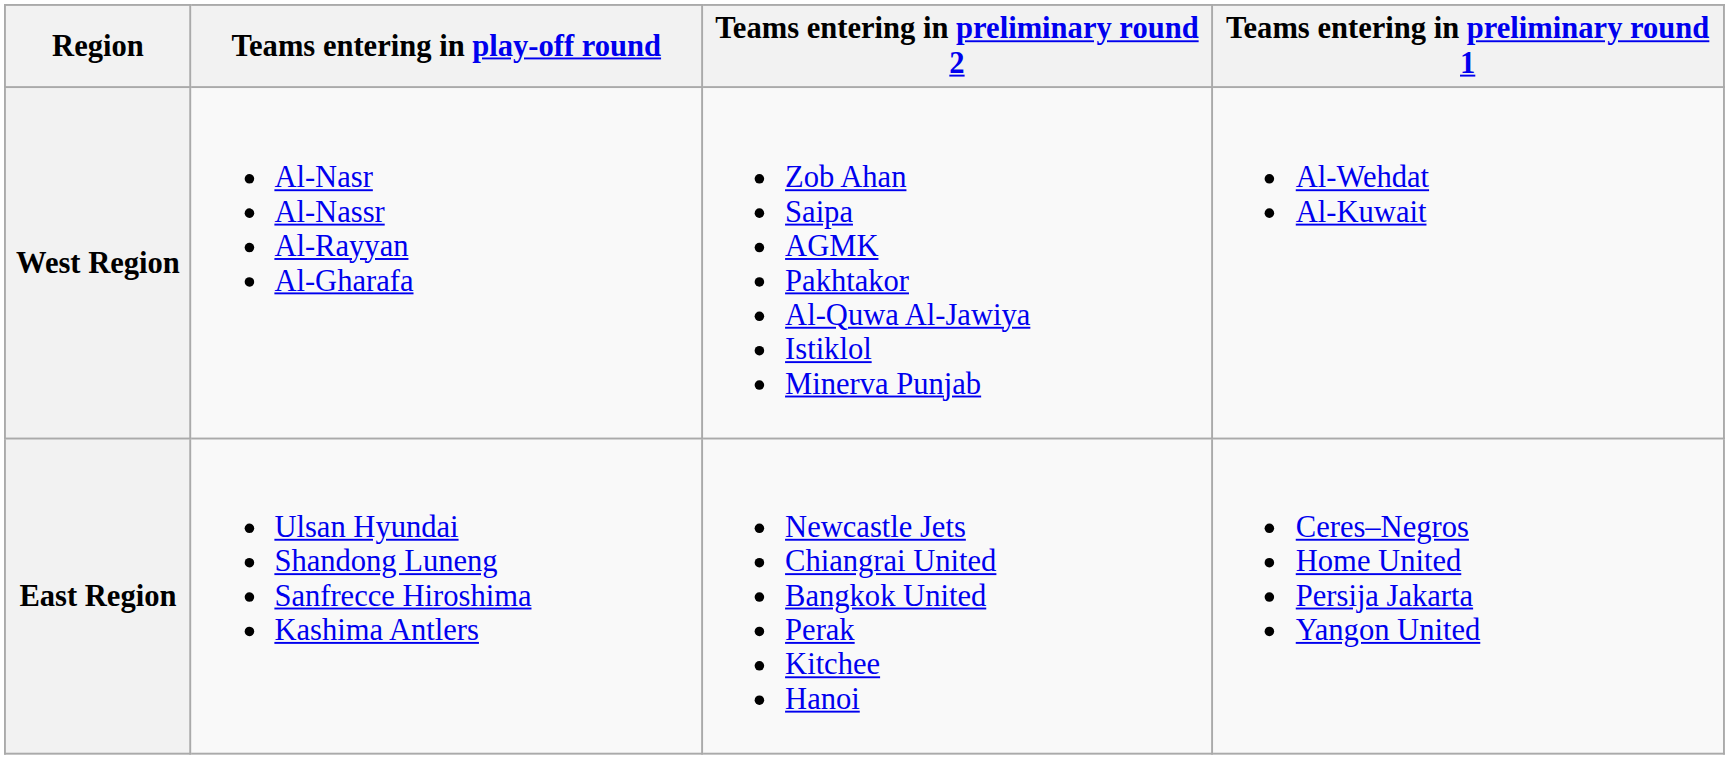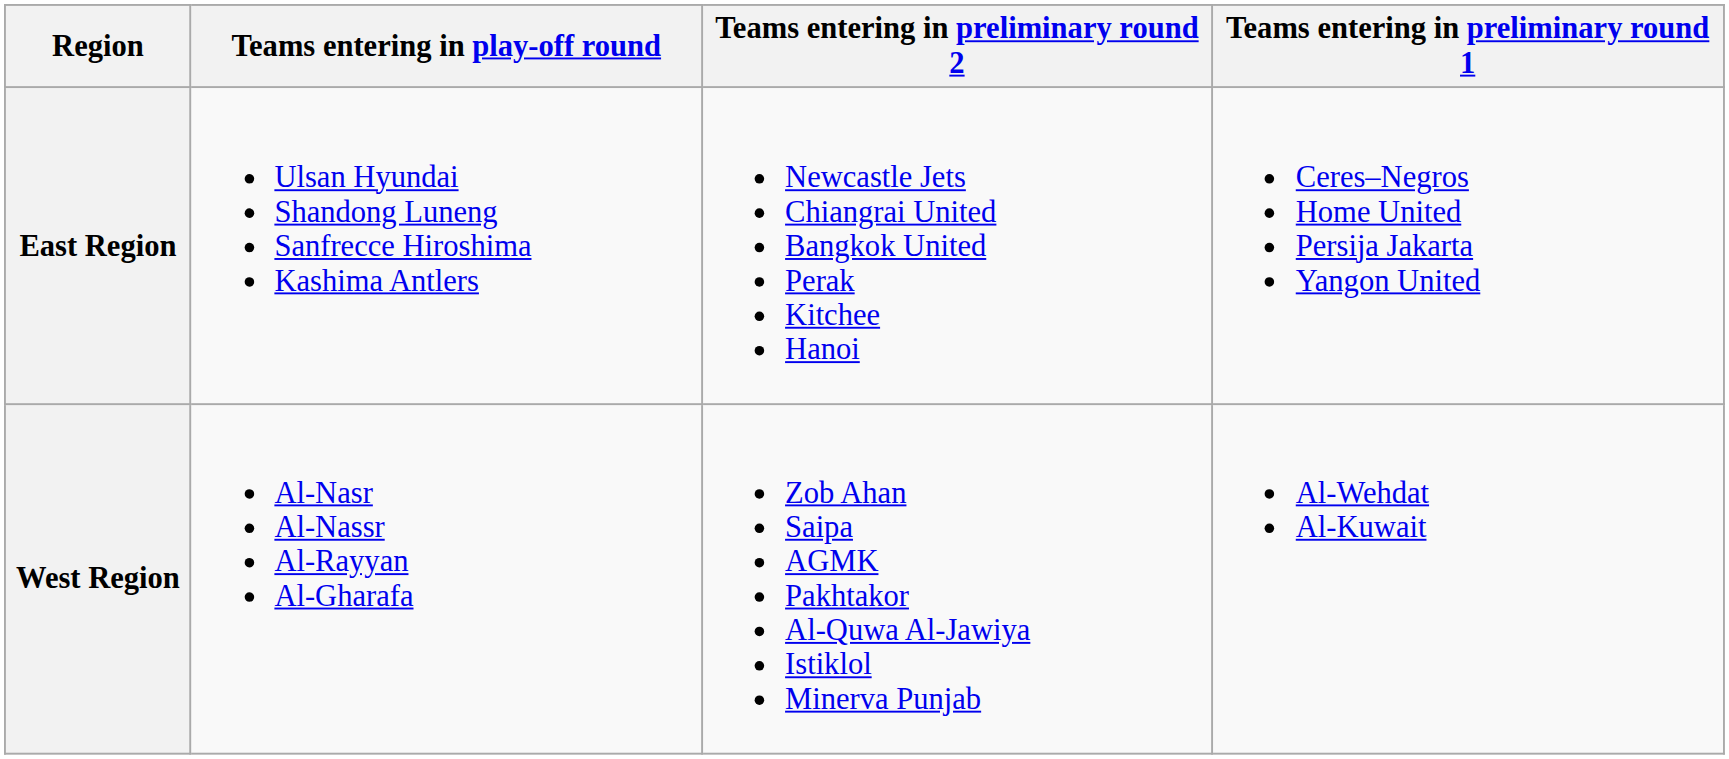rows swapped: West Region <-> East Region
